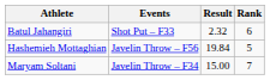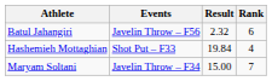Batul Jahangiri | Events: Shot Put – F33 -> Javelin Throw – F56
Hashemieh Mottaghian | Events: Javelin Throw – F56 -> Shot Put – F33
Hashemieh Mottaghian | Rank: 5 -> 4
